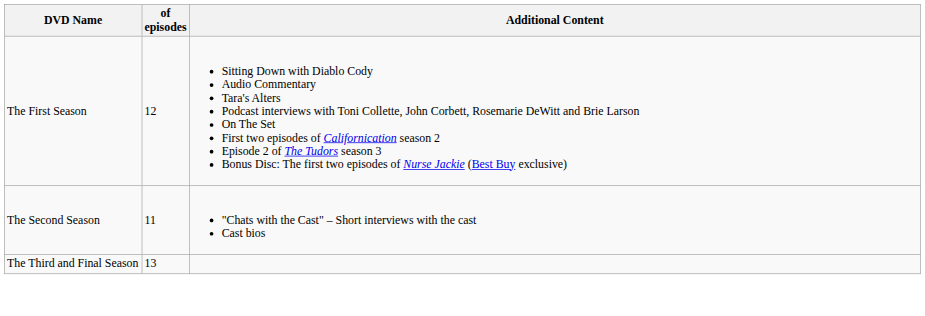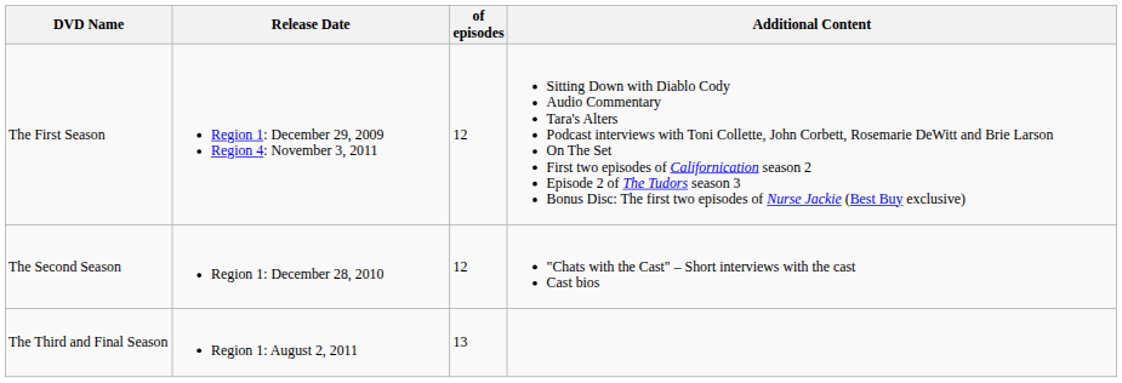+ column: Release Date | Region 1: December 29, 2009 Region 4: November 3, 2011 | Region 1: December 28, 2010 | Region 1: August 2, 2011
The Second Season | of episodes: 11 -> 12
